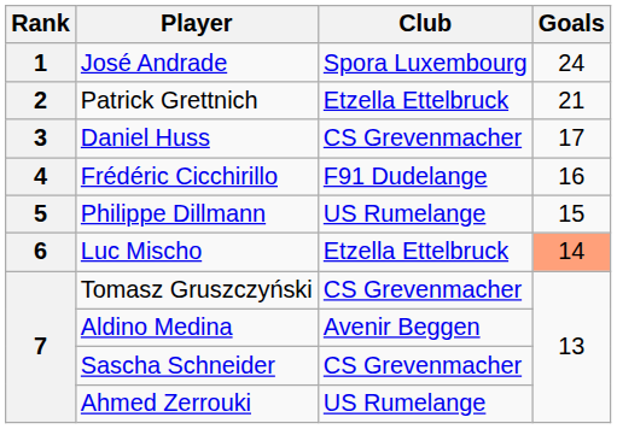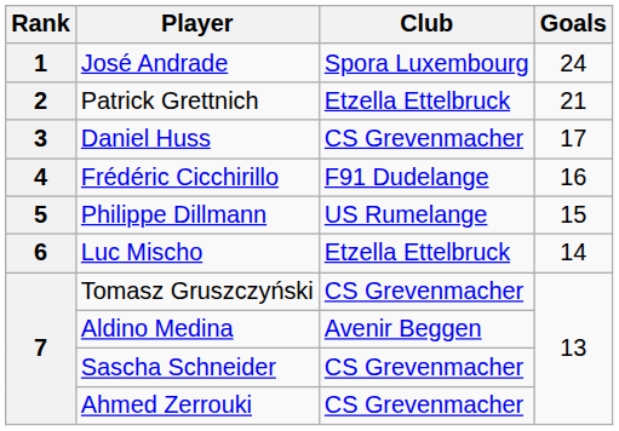Luc Mischo | Goals: lightsalmon background -> no background
Ahmed Zerrouki | Club: US Rumelange -> CS Grevenmacher
